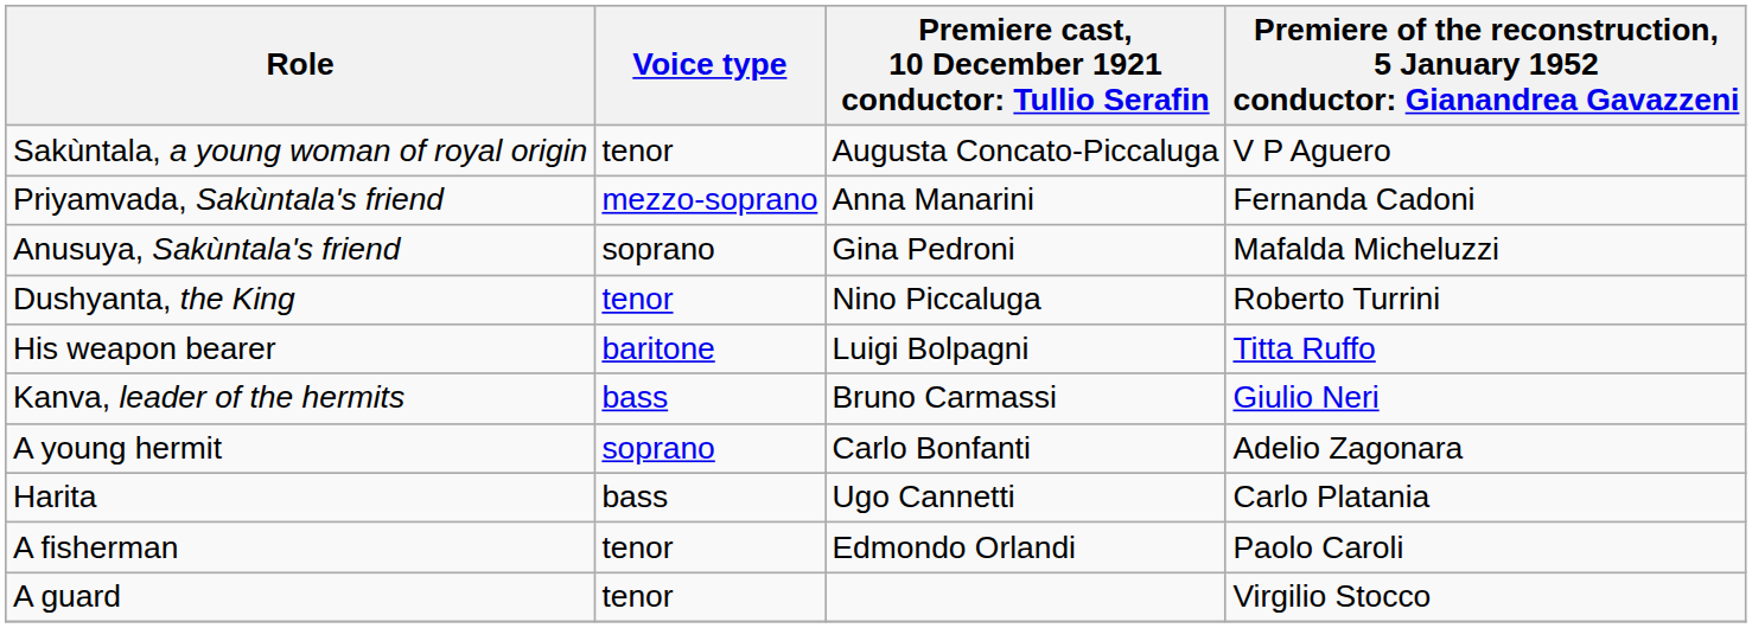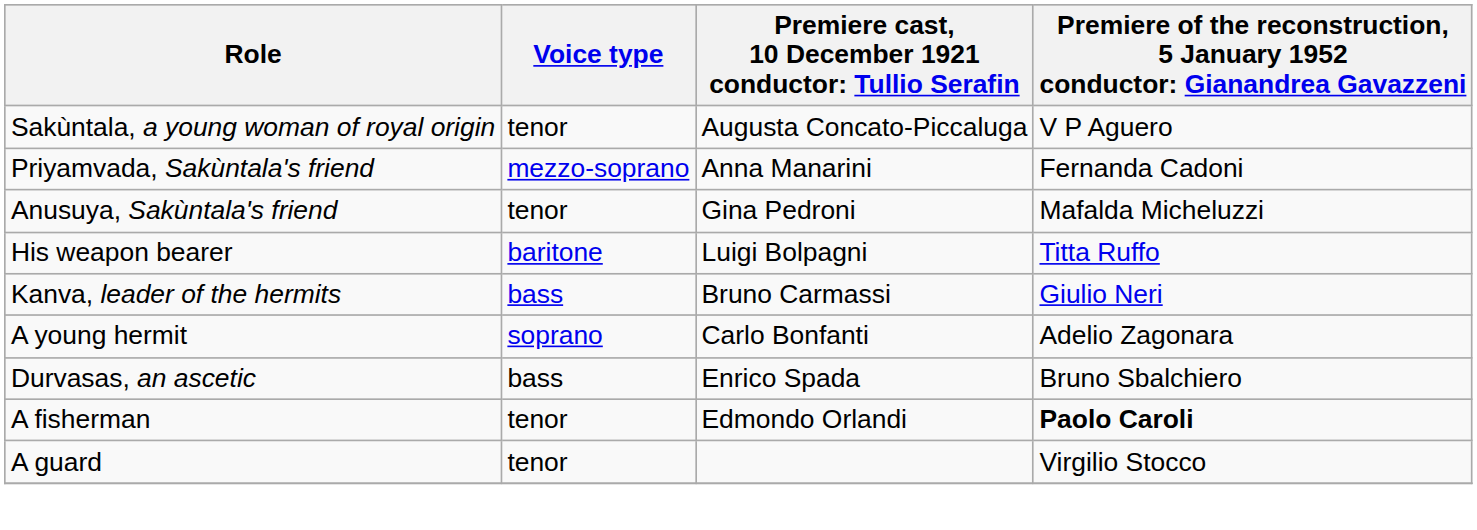Anusuya, Sakùntala's friend | Voice type: soprano -> tenor
- row: Dushyanta, the King | tenor | Nino Piccaluga | Roberto Turrini
+ row: Durvasas, an ascetic | bass | Enrico Spada | Bruno Sbalchiero
- row: Harita | bass | Ugo Cannetti | Carlo Platania
A fisherman | column 4: normal -> bold
